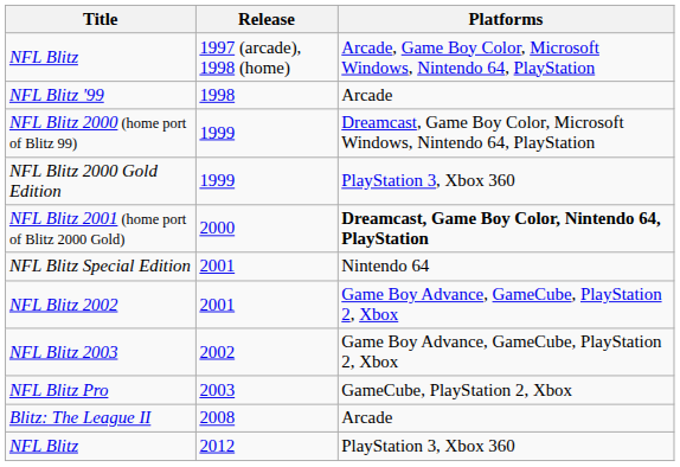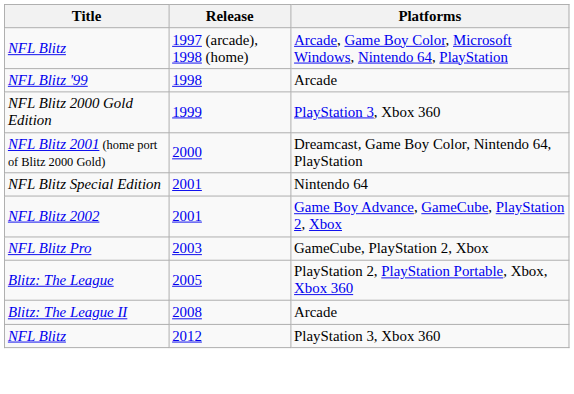- row: NFL Blitz 2000 (home port of Blitz 99) | 1999 | Dreamcast, Game Boy Color, Microsoft Windows, Nintendo 64, PlayStation
NFL Blitz 2001 (home port of Blitz 2000 Gold) | Platforms: bold -> normal
- row: NFL Blitz 2003 | 2002 | Game Boy Advance, GameCube, PlayStation 2, Xbox
+ row: Blitz: The League | 2005 | PlayStation 2, PlayStation Portable, Xbox, Xbox 360
